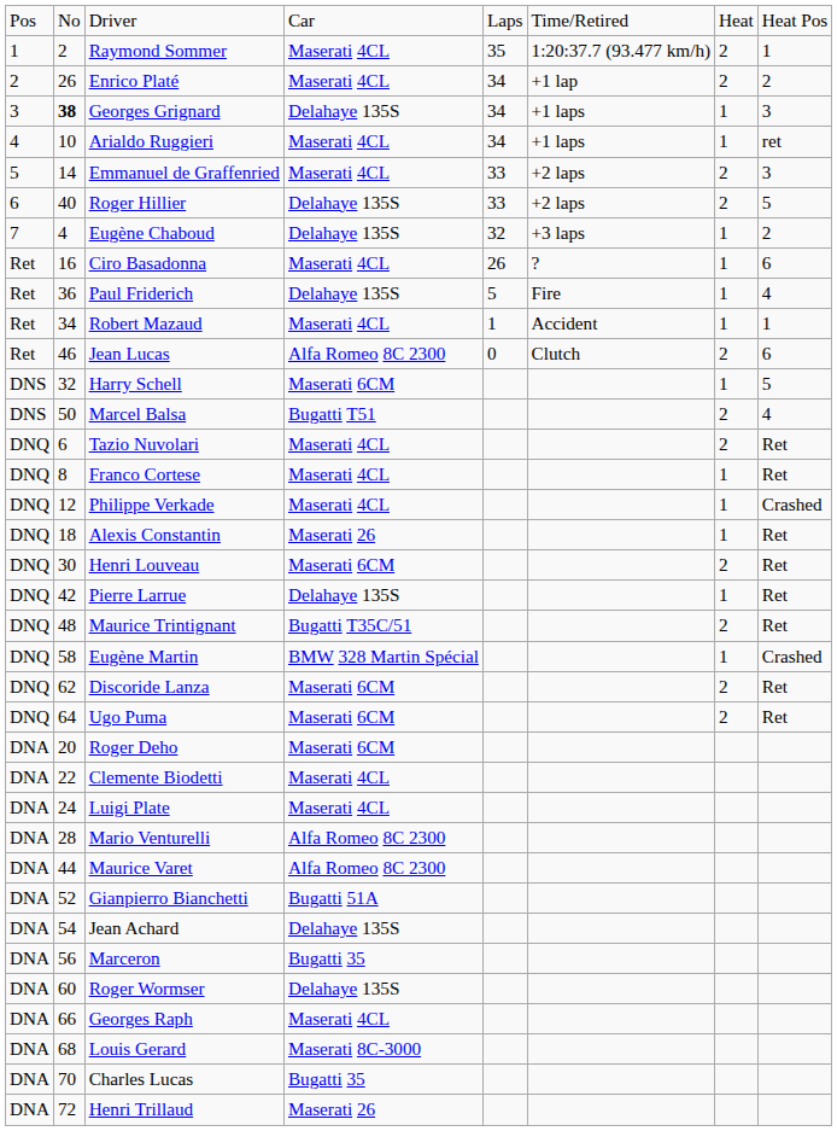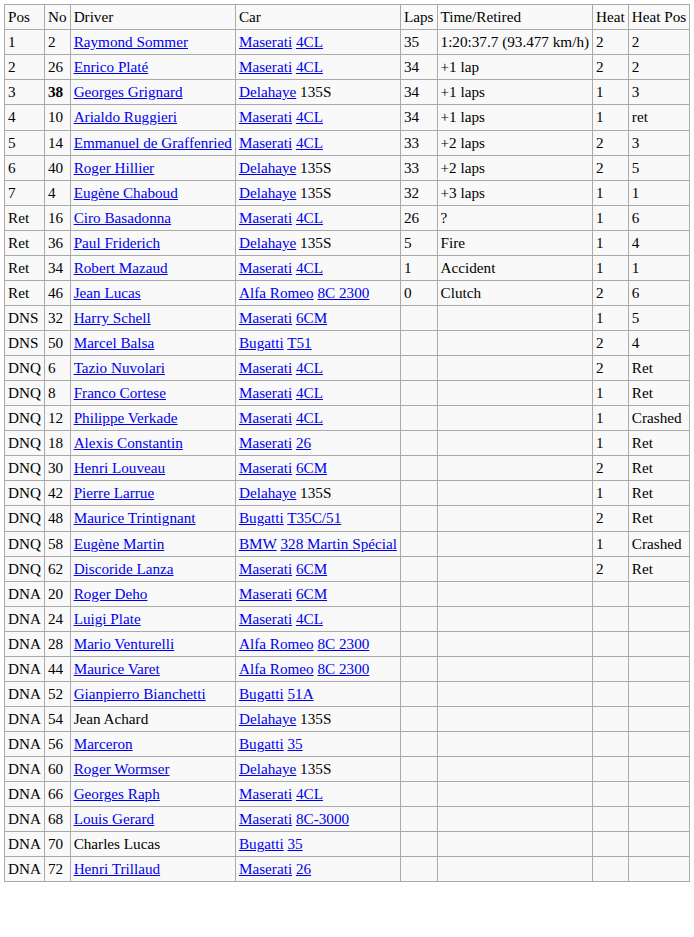Raymond Sommer | column 8: 1 -> 2
Eugène Chaboud | column 8: 2 -> 1
- row: DNQ | 64 | Ugo Puma | Maserati 6CM | 2 | Ret
- row: DNA | 22 | Clemente Biodetti | Maserati 4CL
